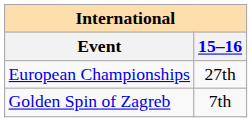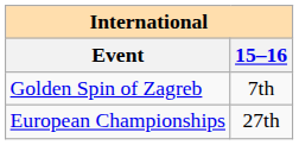rows swapped: European Championships <-> Golden Spin of Zagreb
